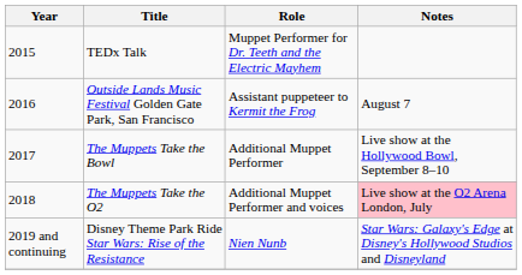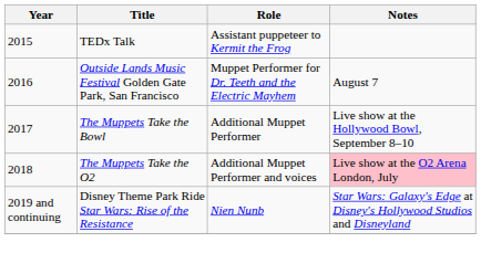TEDx Talk | Role: Muppet Performer for Dr. Teeth and the Electric Mayhem -> Assistant puppeteer to Kermit the Frog
Outside Lands Music Festival Golden Gate Park, San Francisco | Role: Assistant puppeteer to Kermit the Frog -> Muppet Performer for Dr. Teeth and the Electric Mayhem
